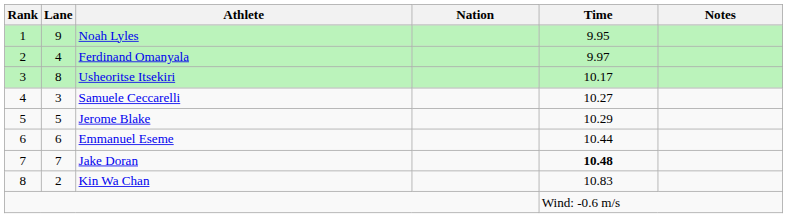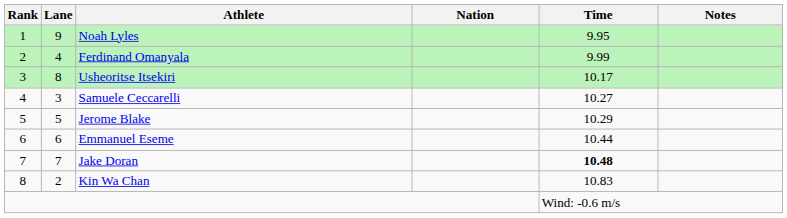Ferdinand Omanyala | Time: 9.97 -> 9.99
